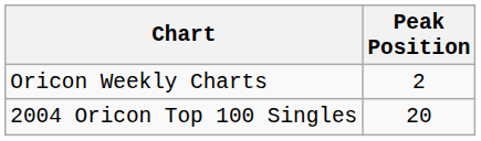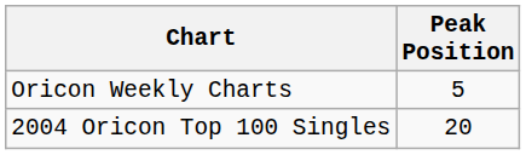Oricon Weekly Charts | Peak Position: 2 -> 5
